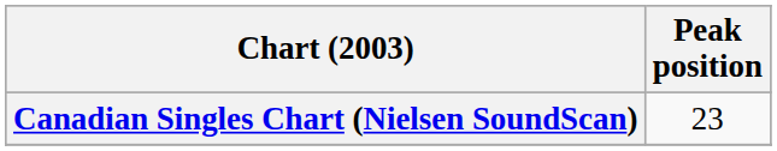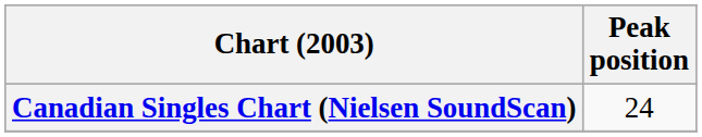Canadian Singles Chart (Nielsen SoundScan) | Peak position: 23 -> 24
